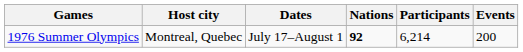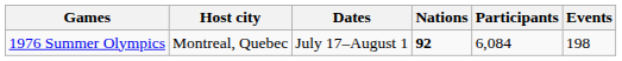1976 Summer Olympics | Participants: 6,214 -> 6,084
1976 Summer Olympics | Events: 200 -> 198
